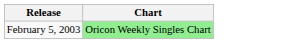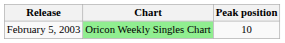+ column: Peak position | 10
